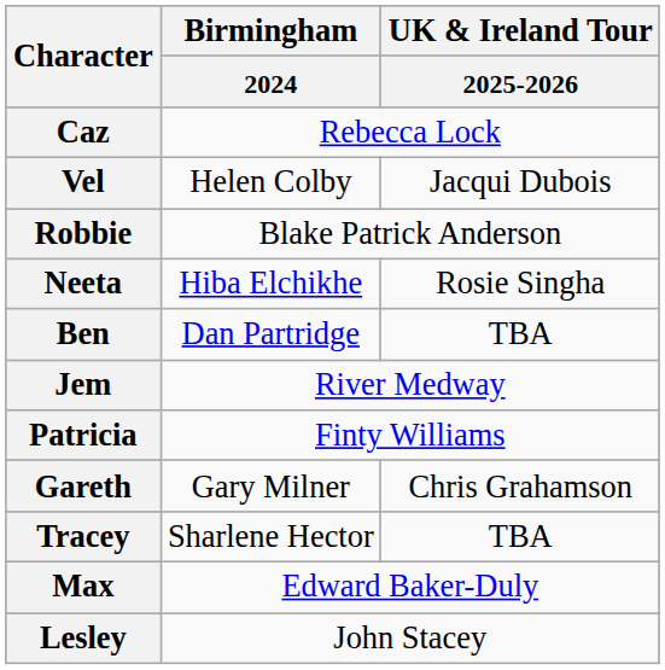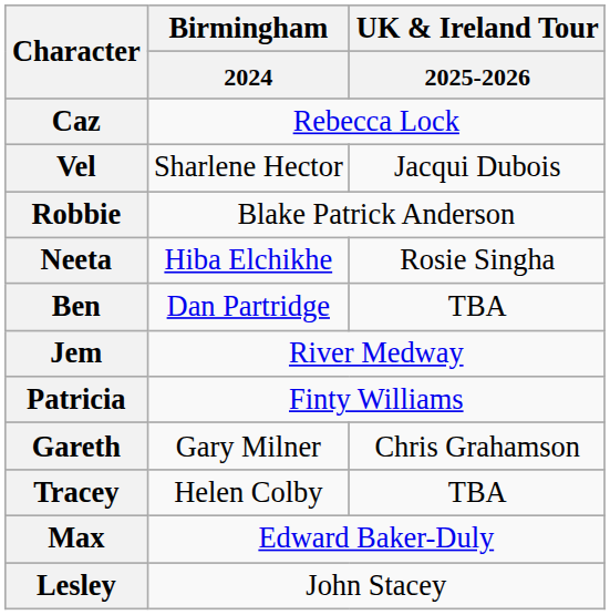Vel | Birmingham / 2024: Helen Colby -> Sharlene Hector
Tracey | Birmingham / 2024: Sharlene Hector -> Helen Colby
